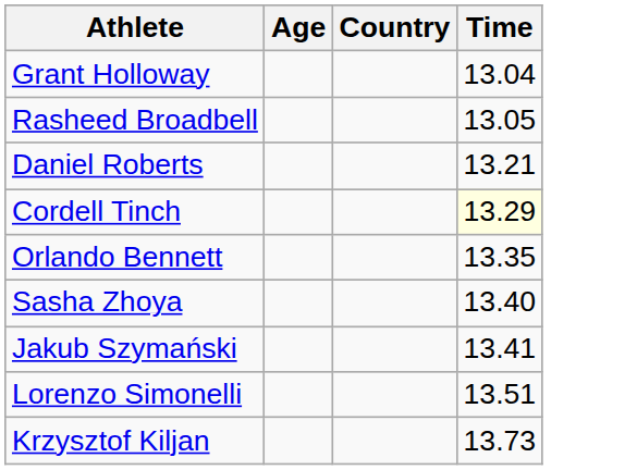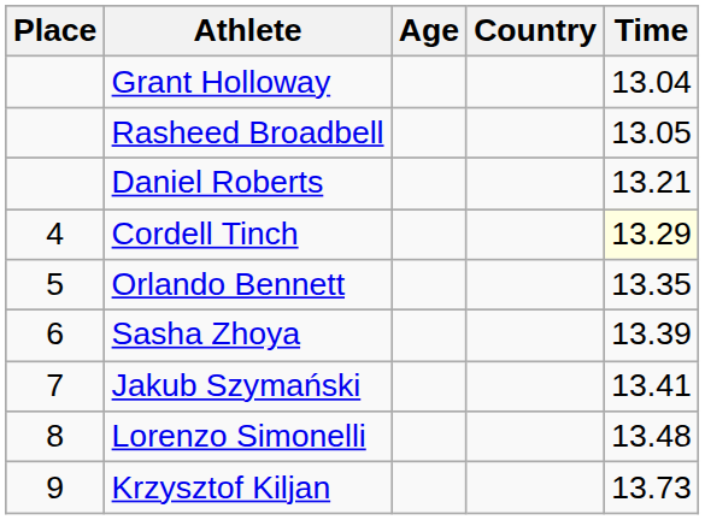+ column: Place | 4 | 5 | 6 | 7 | 8 | 9
Sasha Zhoya | Time: 13.40 -> 13.39
Lorenzo Simonelli | Time: 13.51 -> 13.48
